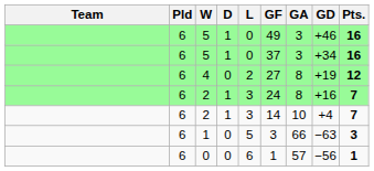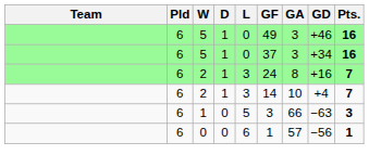- row: 6 | 4 | 0 | 2 | 27 | 8 | +19 | 12
